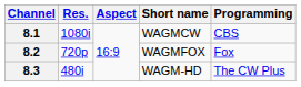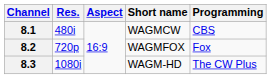8.1 | Res.: 1080i -> 480i
8.3 | Res.: 480i -> 1080i
